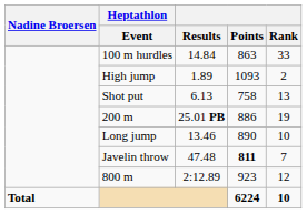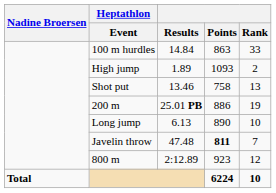Shot put | Results: 6.13 -> 13.46
Long jump | Results: 13.46 -> 6.13
